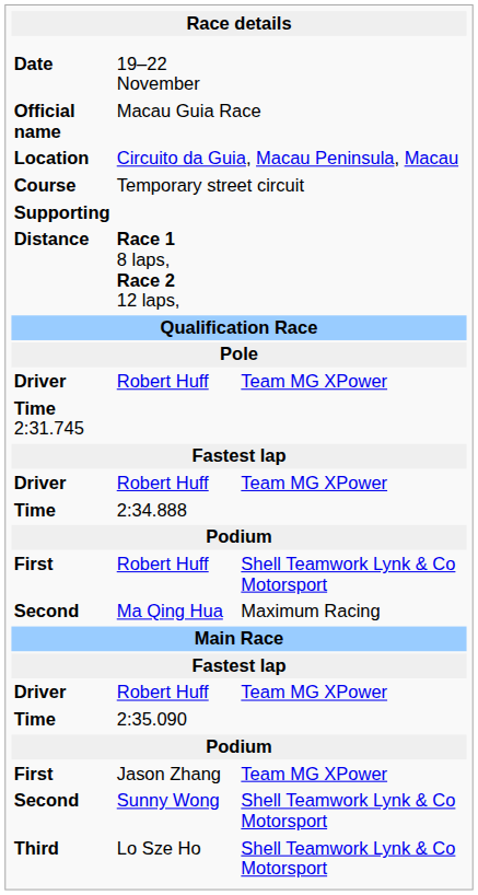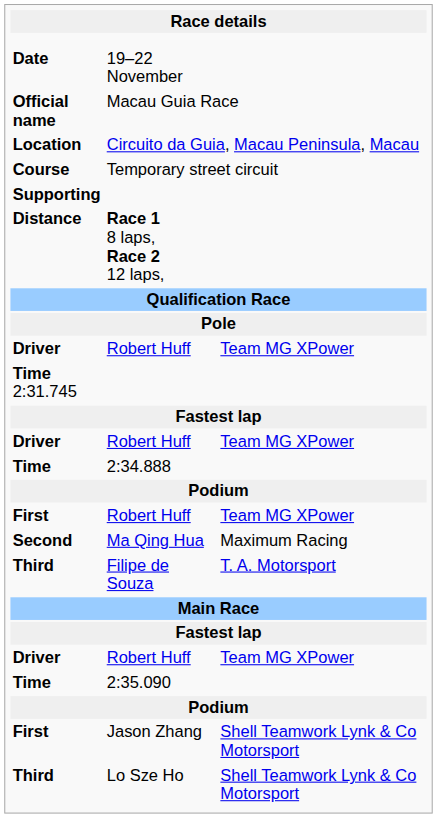First / Robert Huff | column 3: Shell Teamwork Lynk & Co Motorsport -> Team MG XPower
+ row: Third | Filipe de Souza | T. A. Motorsport
Jason Zhang | column 3: Team MG XPower -> Shell Teamwork Lynk & Co Motorsport
- row: Second | Sunny Wong | Shell Teamwork Lynk & Co Motorsport
